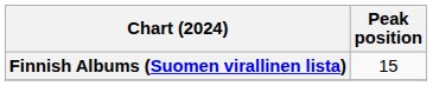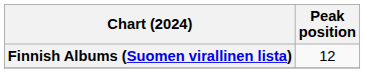Finnish Albums (Suomen virallinen lista) | Peak position: 15 -> 12
